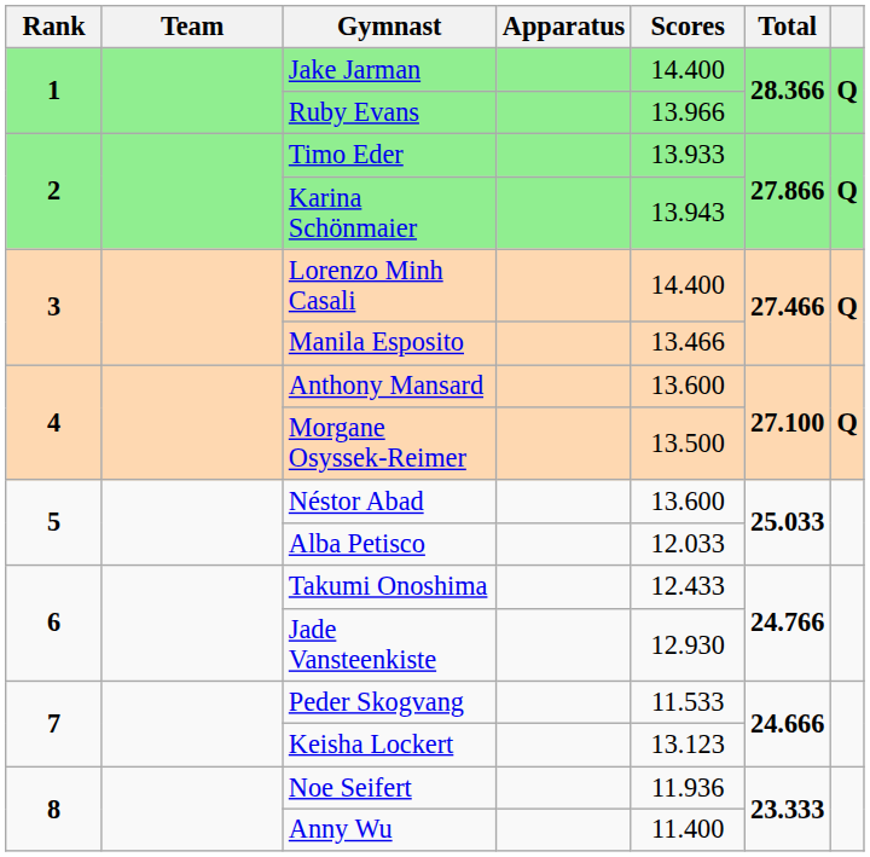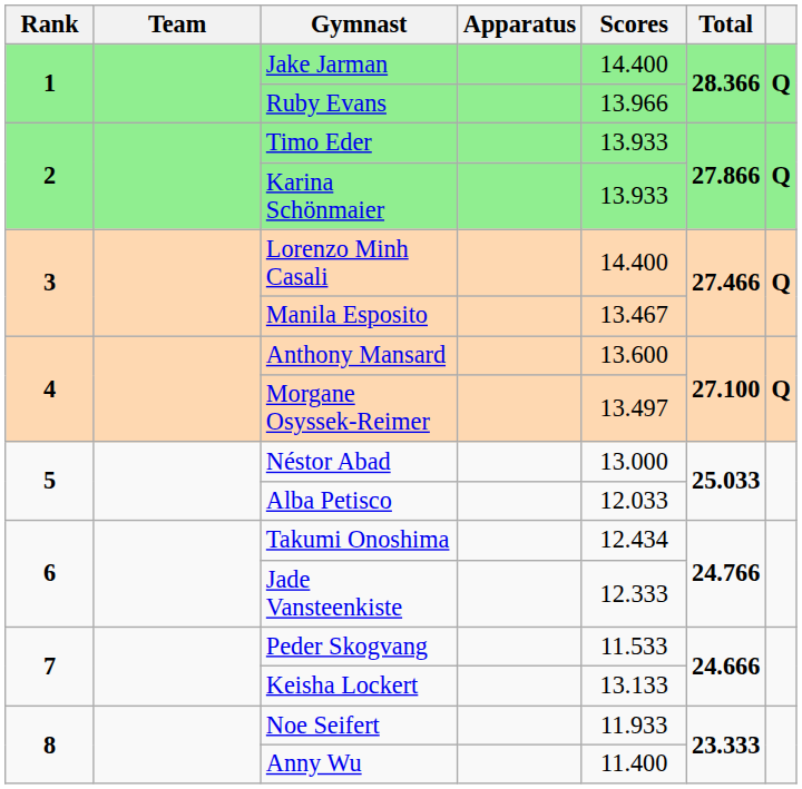Karina Schönmaier | Scores: 13.943 -> 13.933
Manila Esposito | Scores: 13.466 -> 13.467
Morgane Osyssek-Reimer | Scores: 13.500 -> 13.497
Néstor Abad | Scores: 13.600 -> 13.000
Takumi Onoshima | Scores: 12.433 -> 12.434
Jade Vansteenkiste | Scores: 12.930 -> 12.333
Keisha Lockert | Scores: 13.123 -> 13.133
Noe Seifert | Scores: 11.936 -> 11.933
